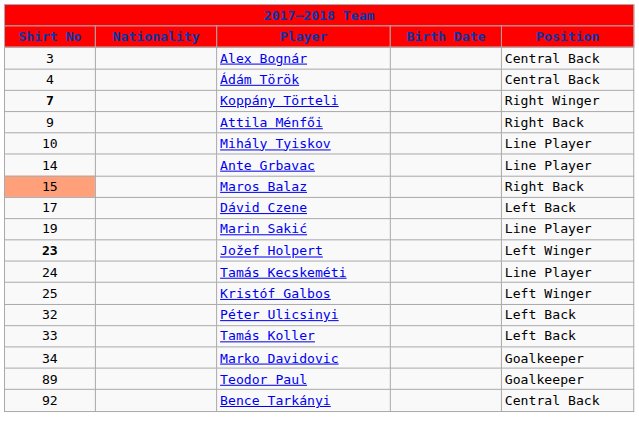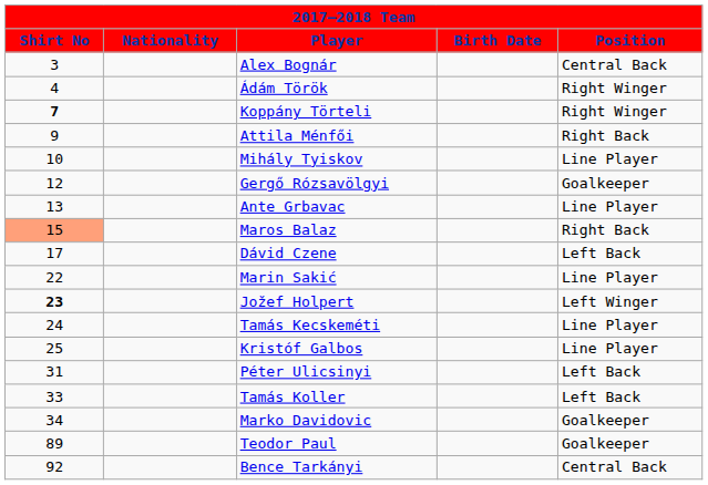Ádám Török | Position: Central Back -> Right Winger
+ row: 12 | Gergő Rózsavölgyi | Goalkeeper
Ante Grbavac | Shirt No: 14 -> 13
Marin Sakić | Shirt No: 19 -> 22
Kristóf Galbos | Position: Left Winger -> Line Player
Péter Ulicsinyi | Shirt No: 32 -> 31
